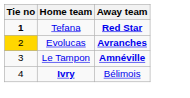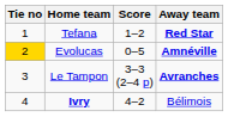+ column: Score | 1–2 | 0–5 | 3–3 (2–4 p) | 4–2
Tefana | Tie no: bold -> normal
Evolucas | Away team: Avranches -> Amnéville
Le Tampon | Away team: Amnéville -> Avranches
